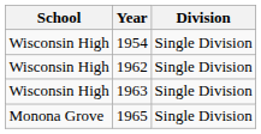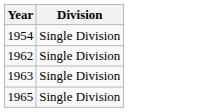- column: School | Wisconsin High | Wisconsin High | Wisconsin High | Monona Grove
